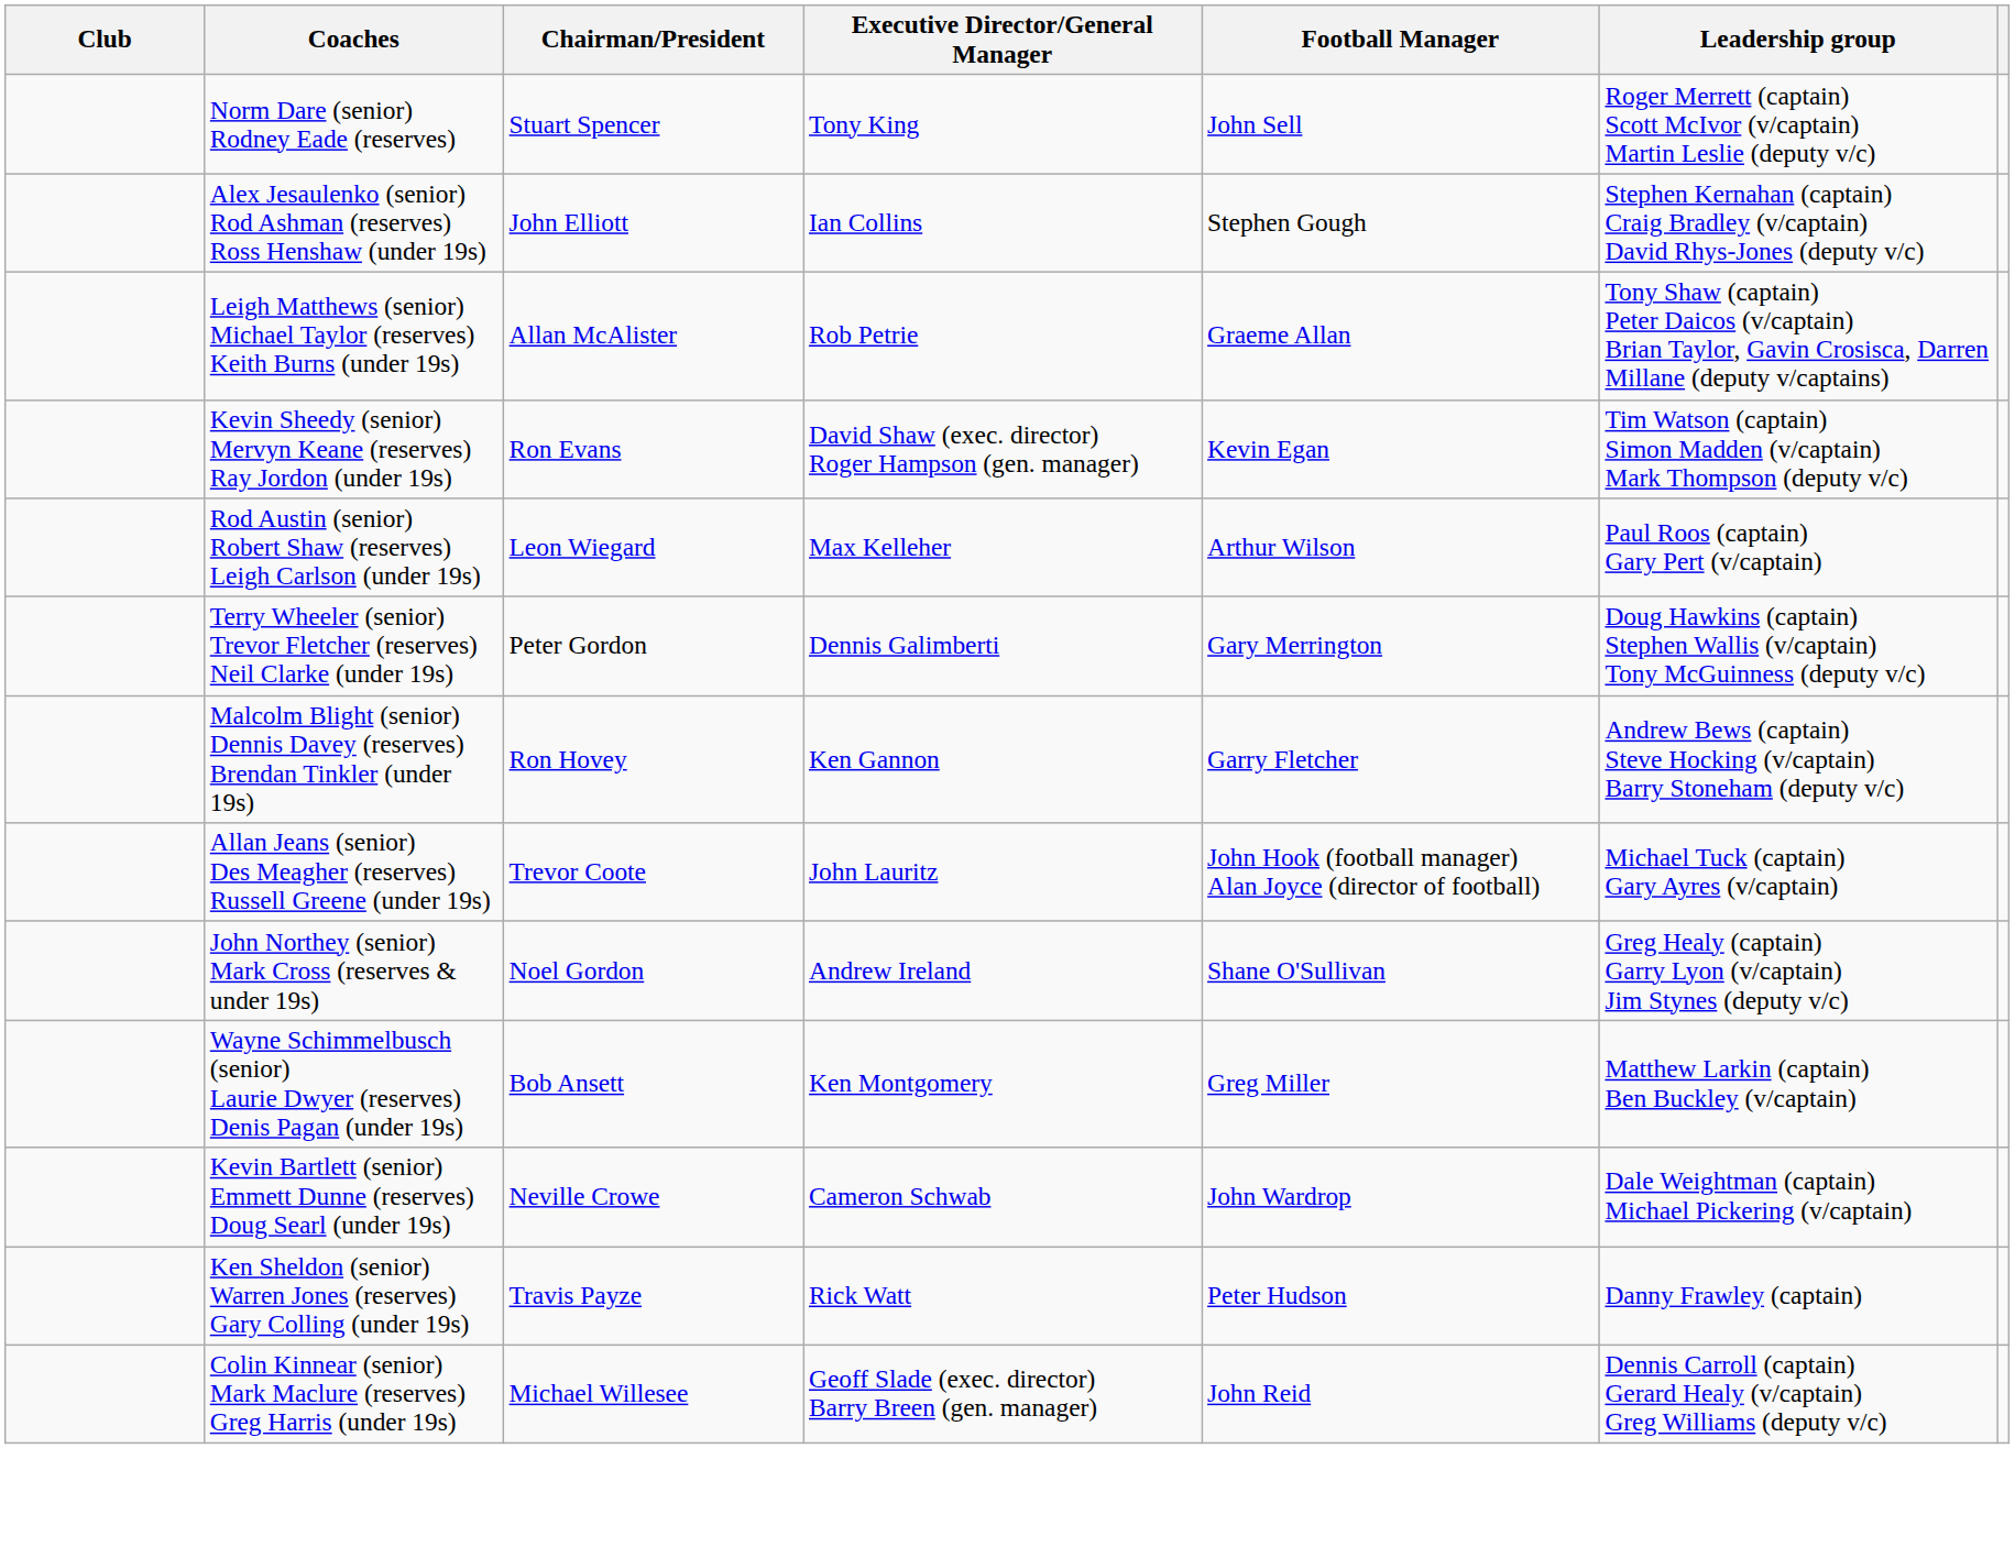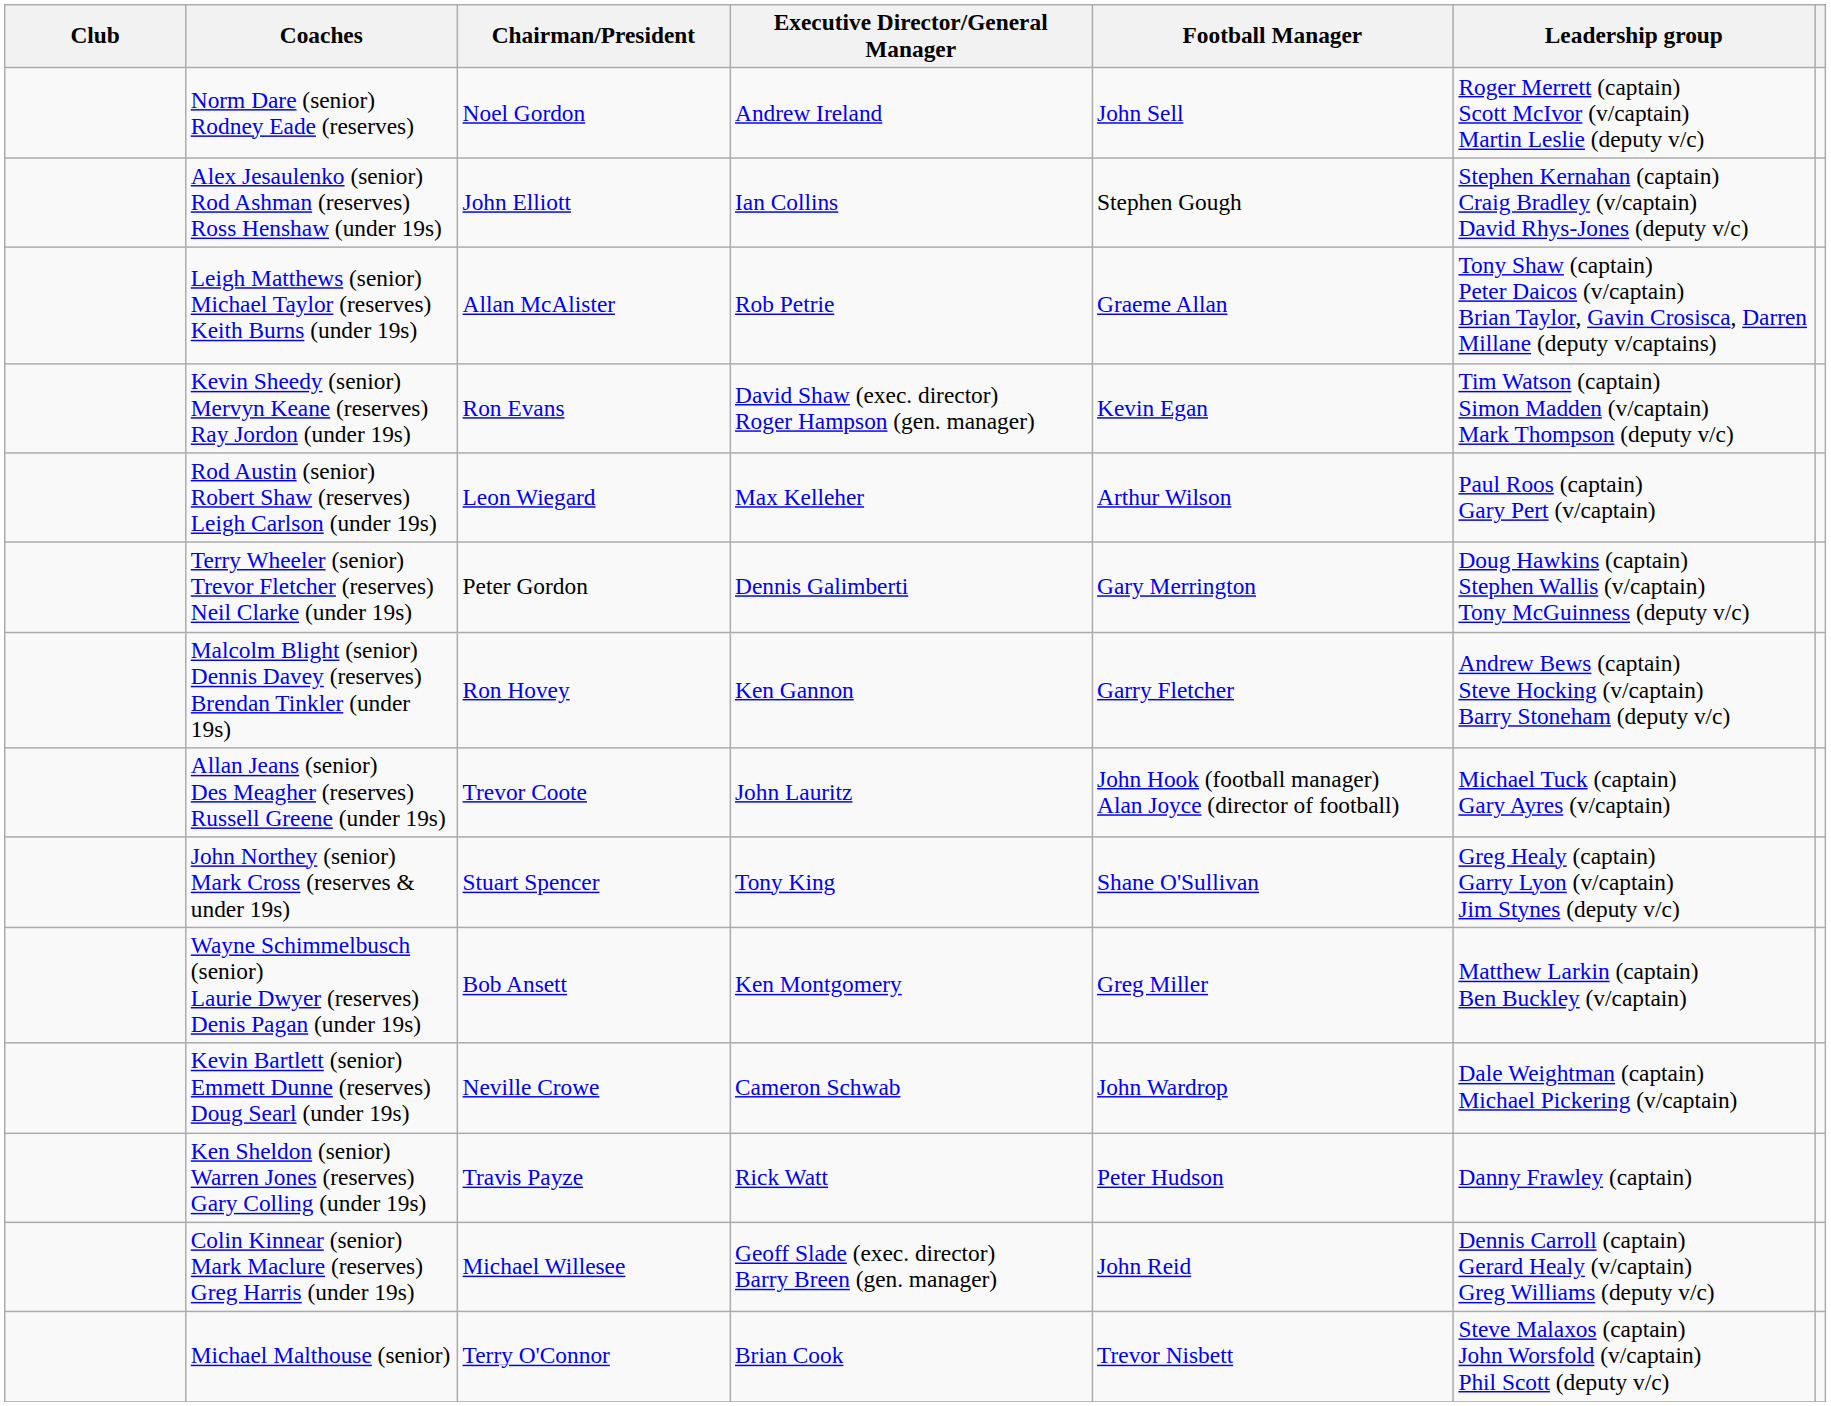Norm Dare (senior) Rodney Eade (reserves) | Chairman/President: Stuart Spencer -> Noel Gordon
Norm Dare (senior) Rodney Eade (reserves) | Executive Director/General Manager: Tony King -> Andrew Ireland
John Northey (senior) Mark Cross (reserves & under 19s) | Chairman/President: Noel Gordon -> Stuart Spencer
John Northey (senior) Mark Cross (reserves & under 19s) | Executive Director/General Manager: Andrew Ireland -> Tony King
+ row: Michael Malthouse (senior) | Terry O'Connor | Brian Cook | Trevor Nisbett | Steve Malaxos (captain) John Worsfold (v/captain) Phil Scott (deputy v/c)
